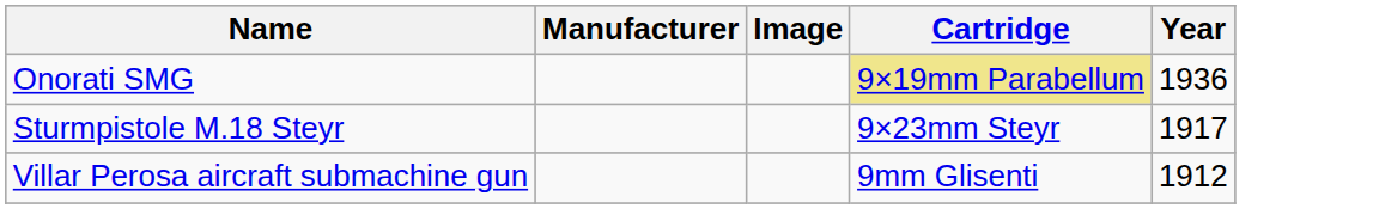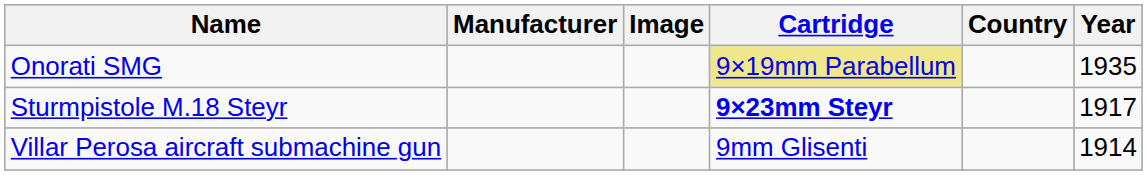+ column: Country
Onorati SMG | Year: 1936 -> 1935
Sturmpistole M.18 Steyr | Cartridge: normal -> bold
Villar Perosa aircraft submachine gun | Year: 1912 -> 1914
